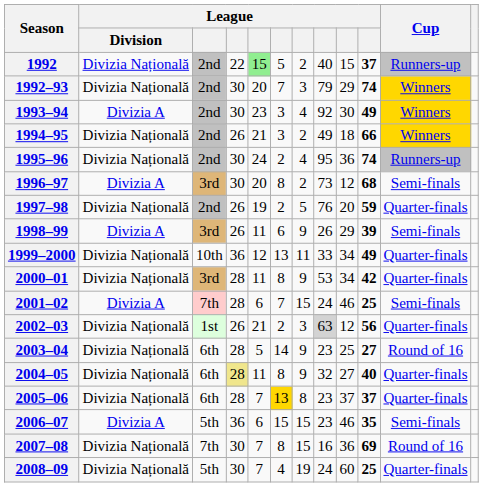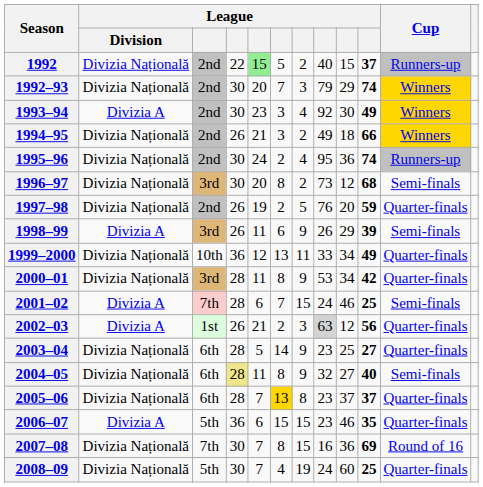1996–97 | League / Division: Divizia A -> Divizia Națională
2002–03 | League / Division: Divizia Națională -> Divizia A
2003–04 | Cup: Round of 16 -> Quarter-finals
2004–05 | Cup: Quarter-finals -> Semi-finals
2006–07 | Cup: Semi-finals -> Quarter-finals
